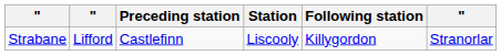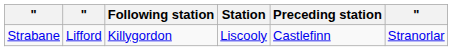columns swapped: Preceding station <-> Following station
